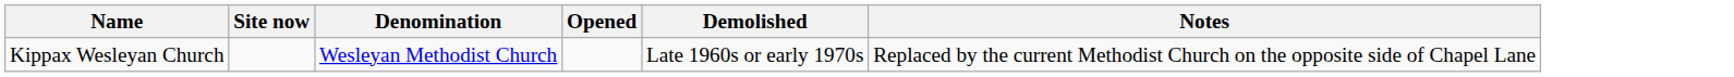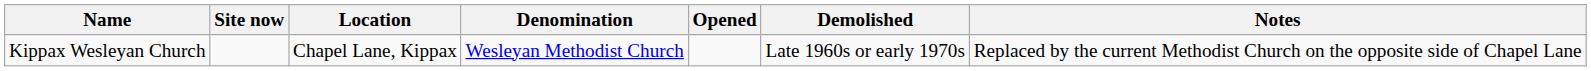+ column: Location | Chapel Lane, Kippax
